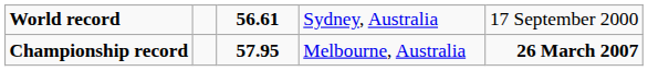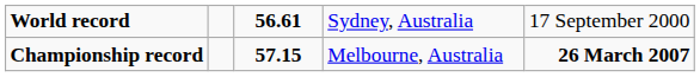Championship record | column 3: 57.95 -> 57.15
